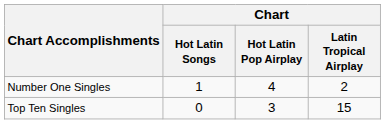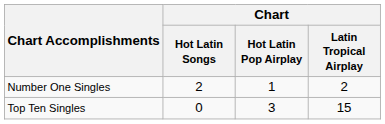Number One Singles | Chart / Hot Latin Songs: 1 -> 2
Number One Singles | Chart / Hot Latin Pop Airplay: 4 -> 1
